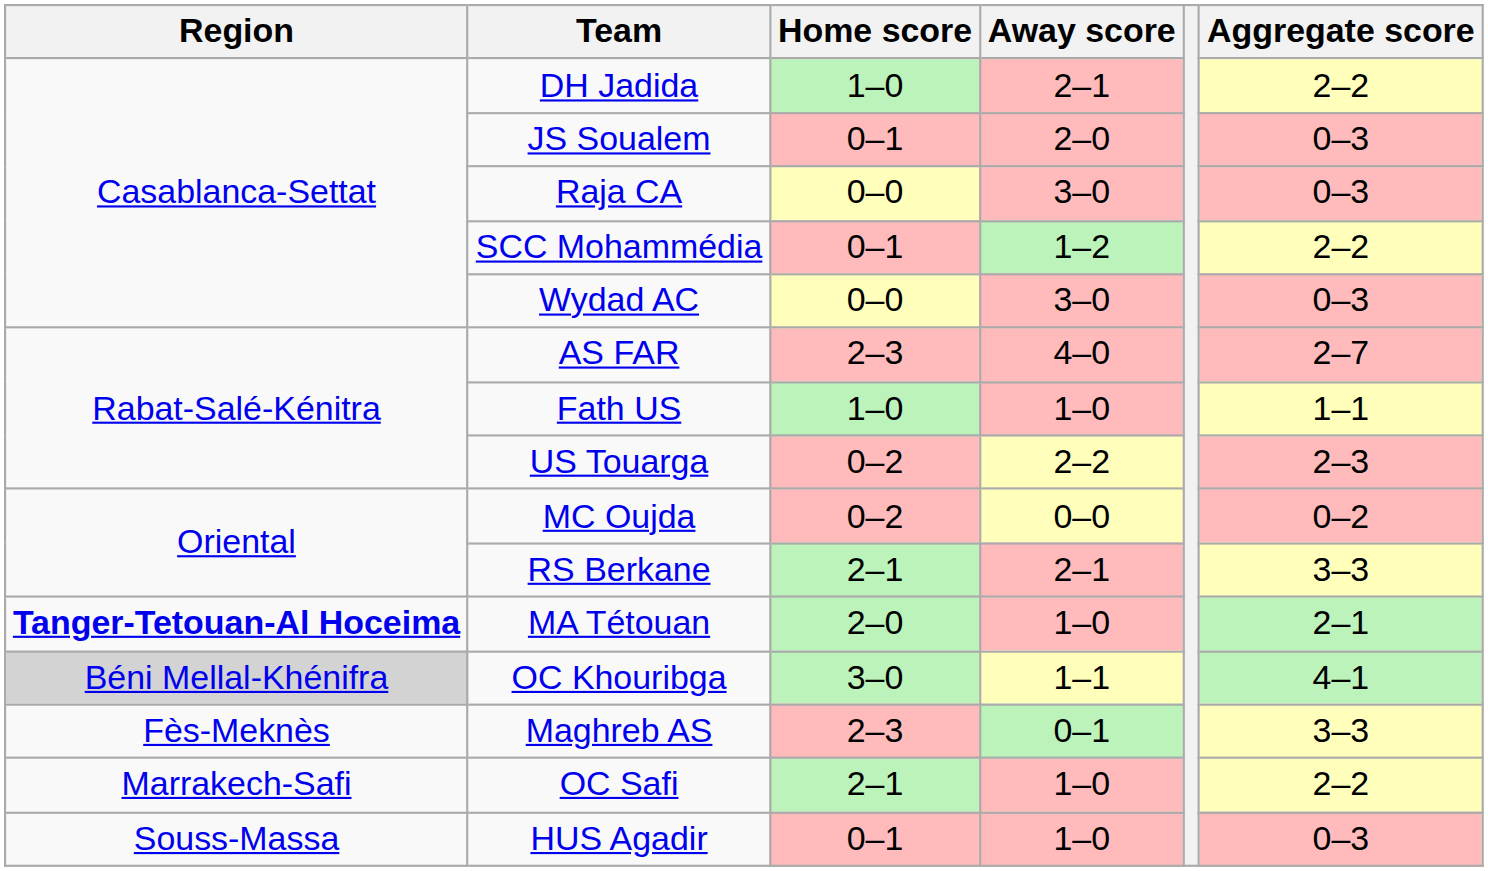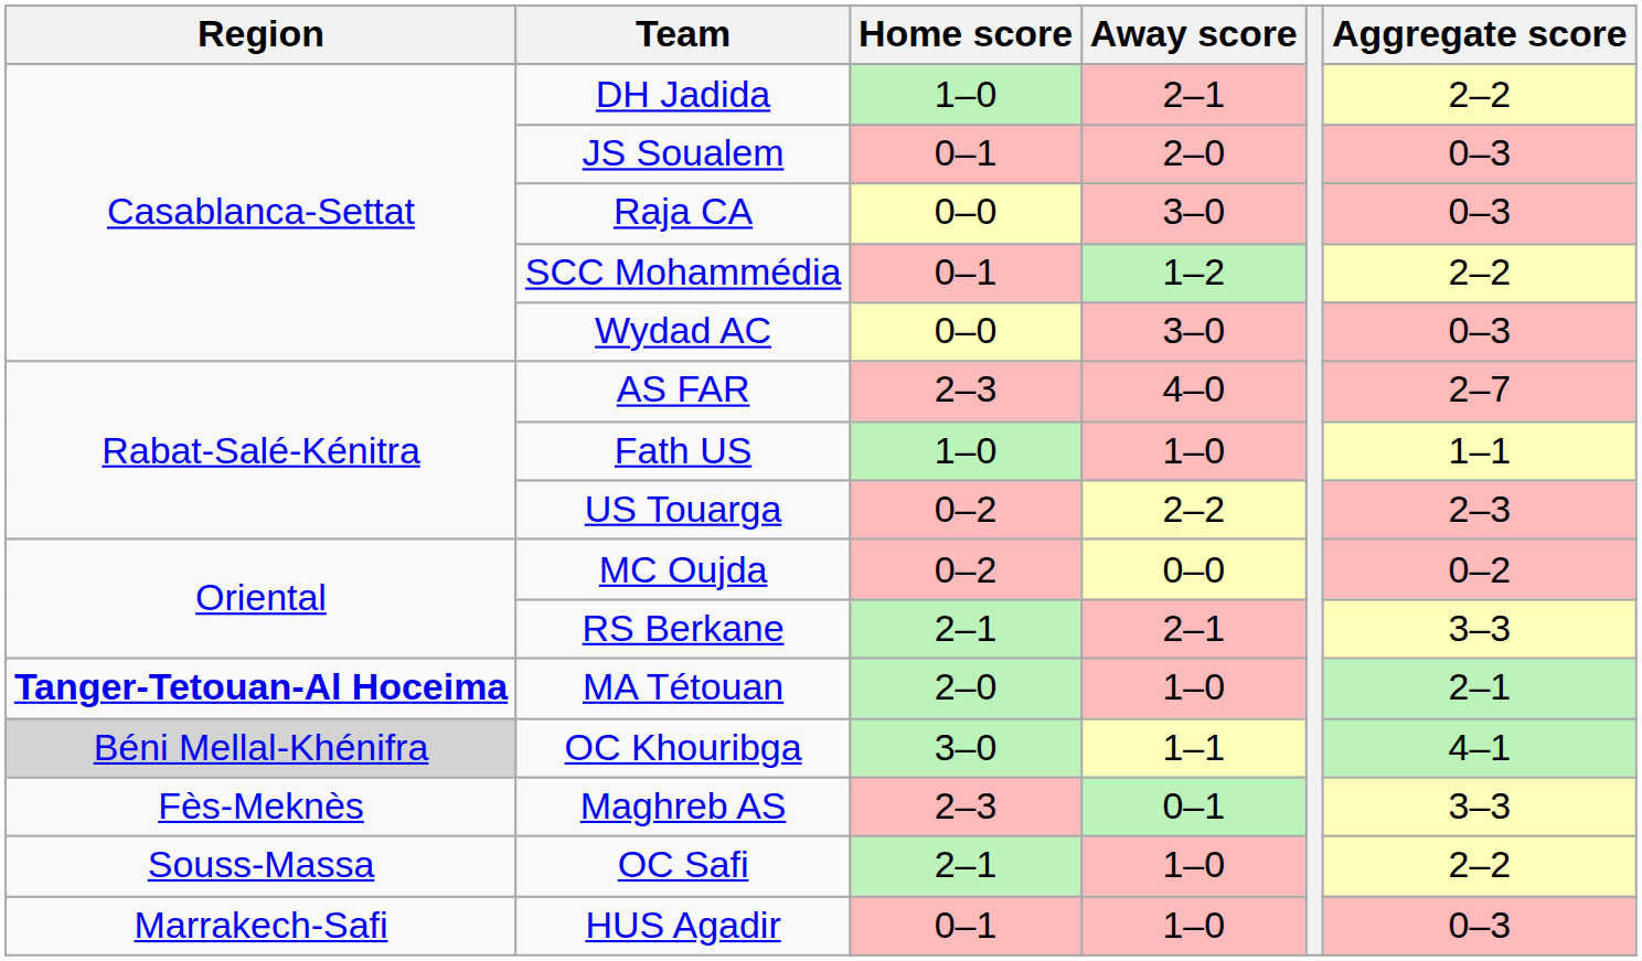OC Safi | Region: Marrakech-Safi -> Souss-Massa
HUS Agadir | Region: Souss-Massa -> Marrakech-Safi
